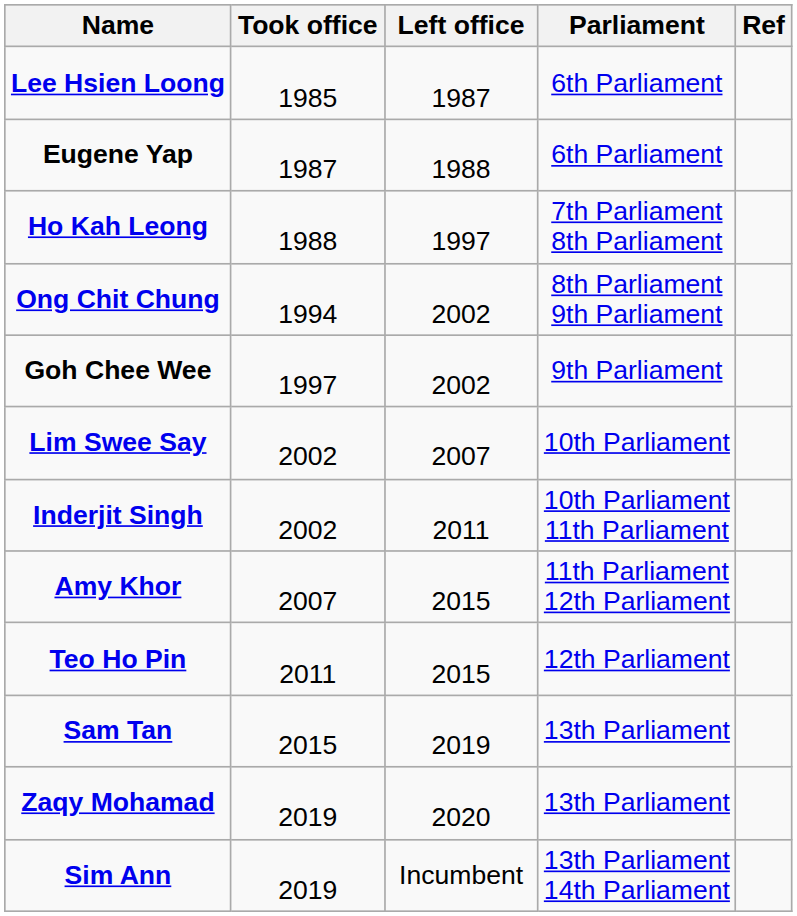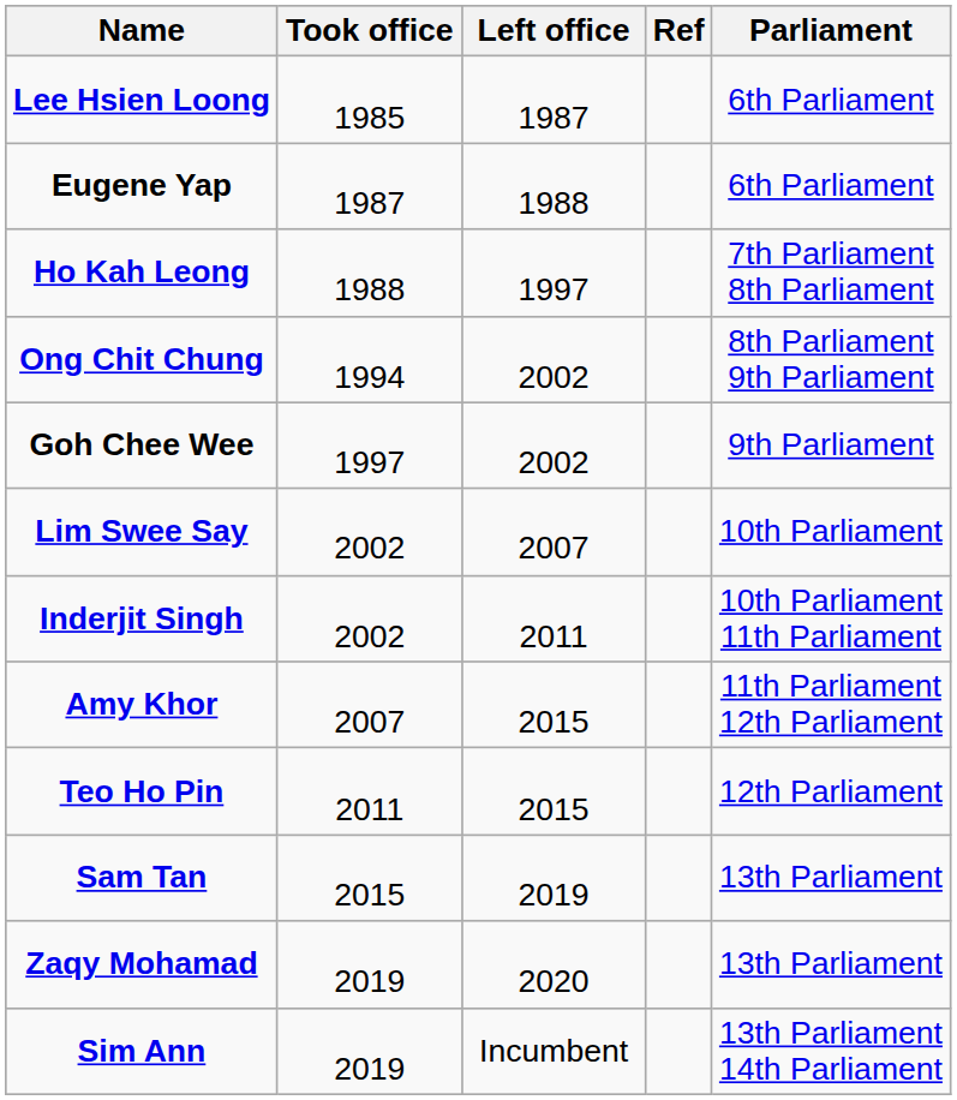columns swapped: Parliament <-> Ref
